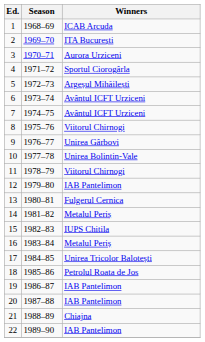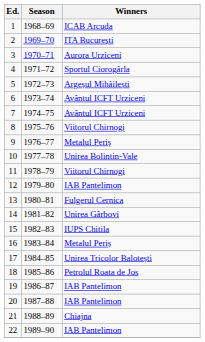9 | Winners: Unirea Gârbovi -> Metalul Periș
14 | Winners: Metalul Periș -> Unirea Gârbovi
